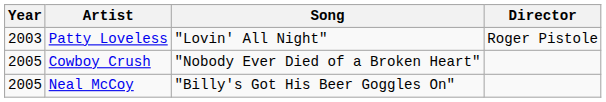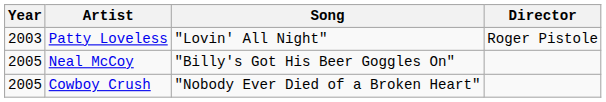rows swapped: Cowboy Crush <-> Neal McCoy
